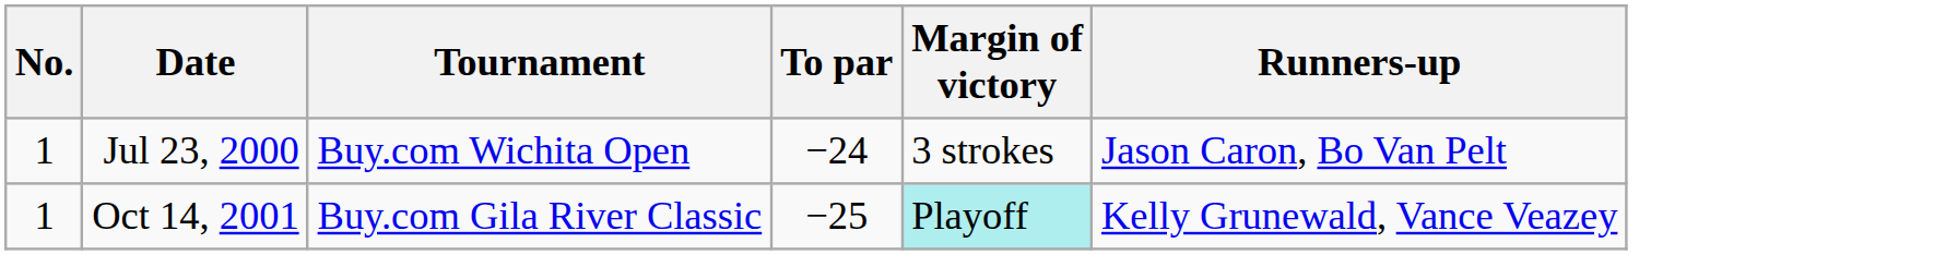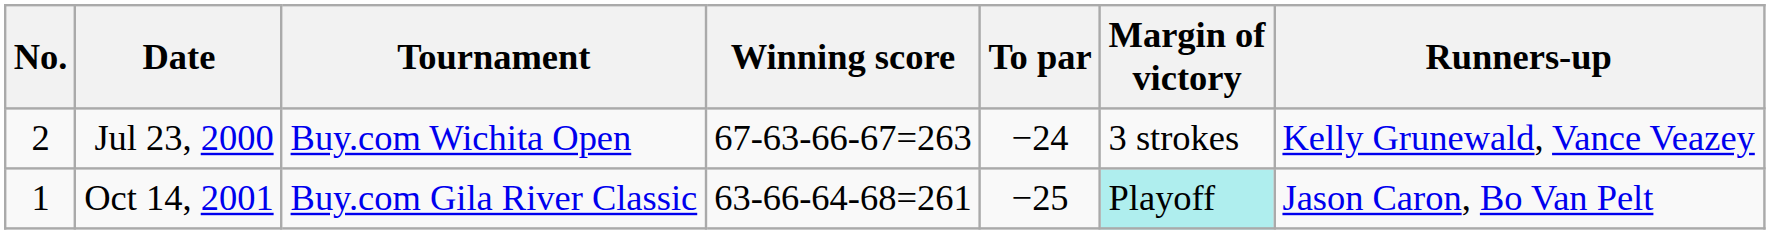+ column: Winning score | 67-63-66-67=263 | 63-66-64-68=261
Jul 23, 2000 | No.: 1 -> 2
Jul 23, 2000 | Runners-up: Jason Caron, Bo Van Pelt -> Kelly Grunewald, Vance Veazey
Oct 14, 2001 | Runners-up: Kelly Grunewald, Vance Veazey -> Jason Caron, Bo Van Pelt
